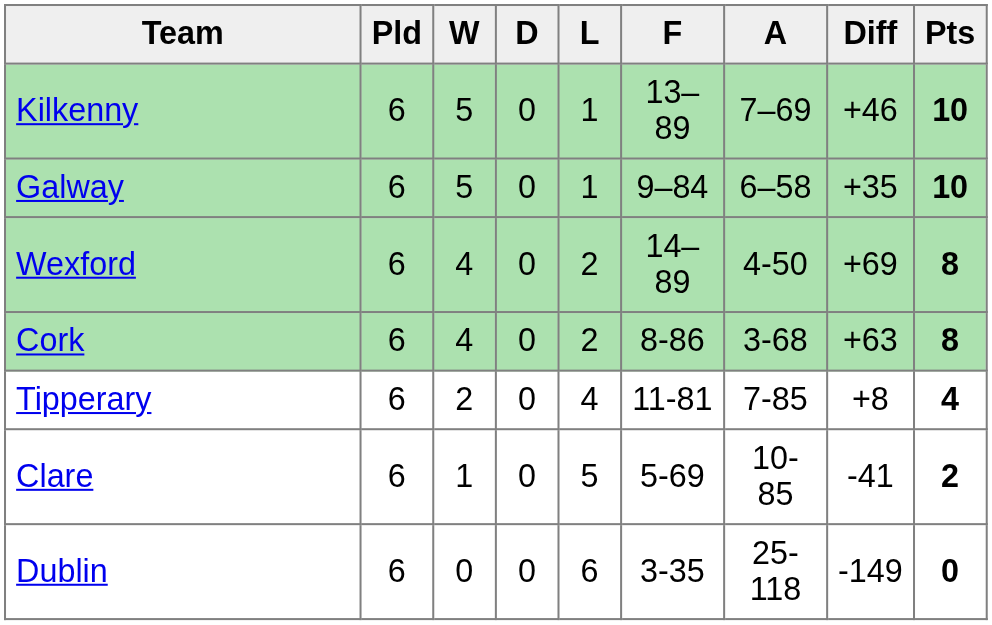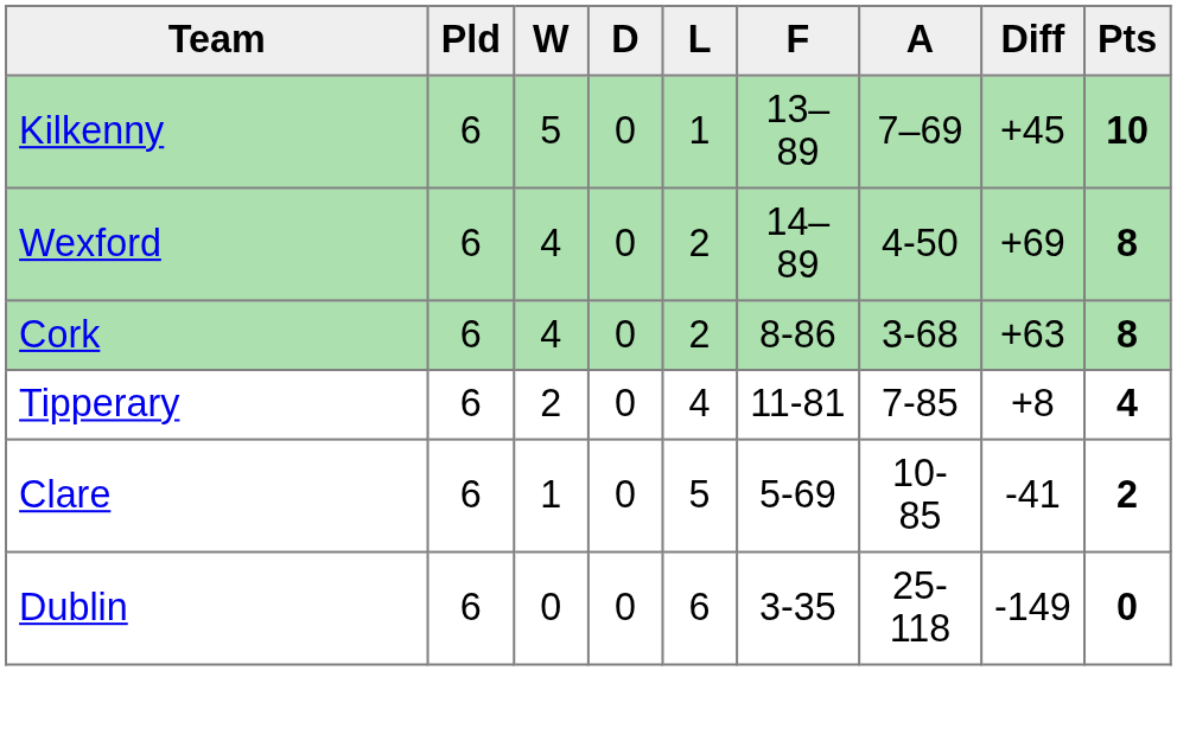Kilkenny | Diff: +46 -> +45
- row: Galway | 6 | 5 | 0 | 1 | 9–84 | 6–58 | +35 | 10
